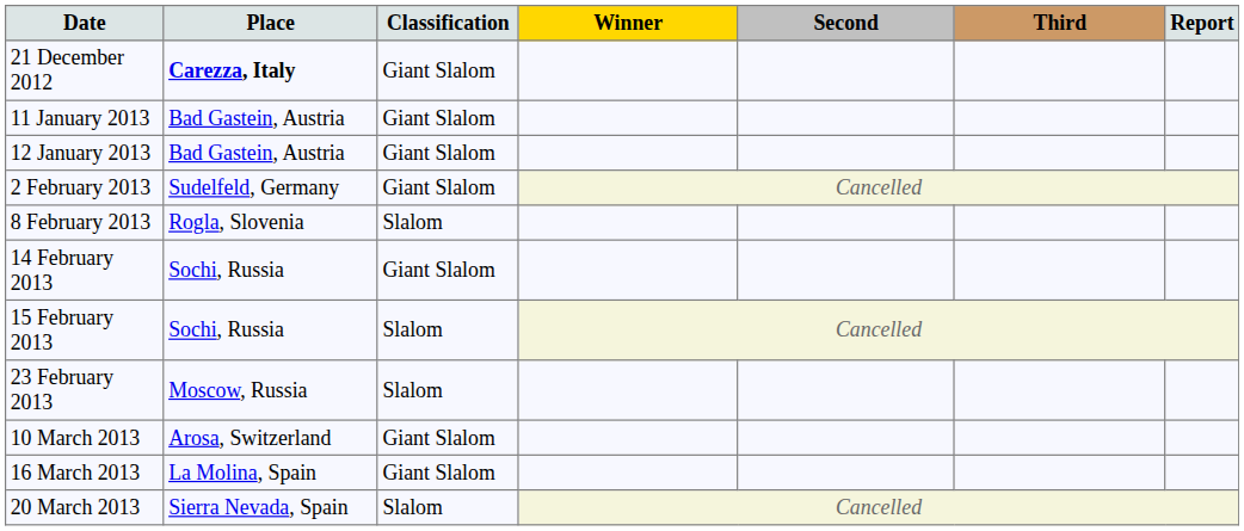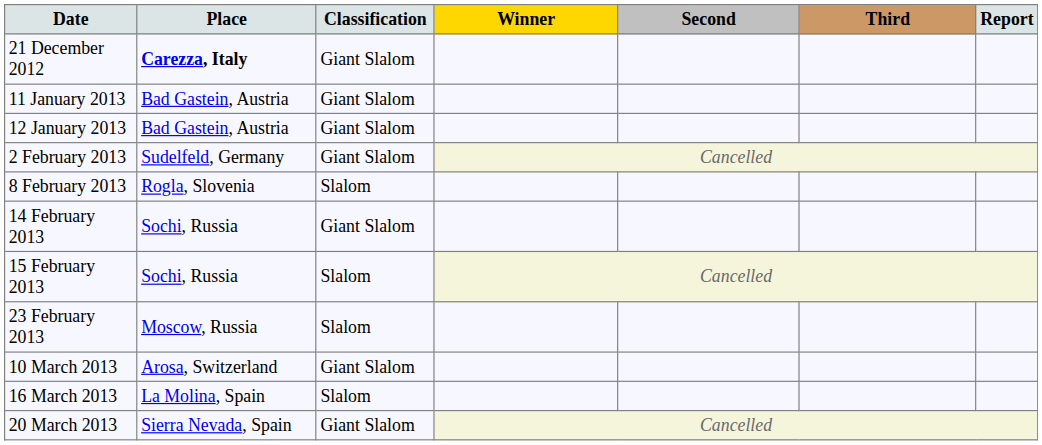16 March 2013 | Classification: Giant Slalom -> Slalom
20 March 2013 | Classification: Slalom -> Giant Slalom
